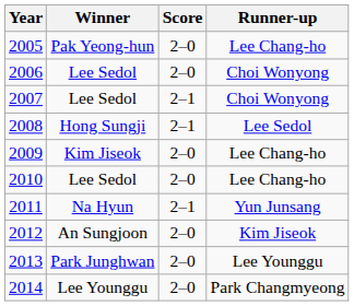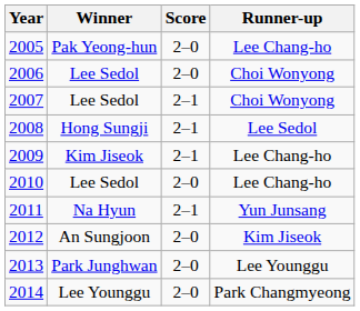2009 | Score: 2–0 -> 2–1
